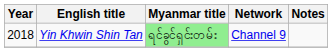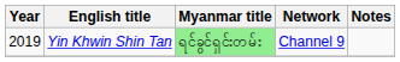Yin Khwin Shin Tan | Year: 2018 -> 2019
